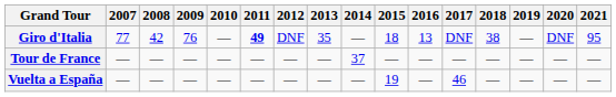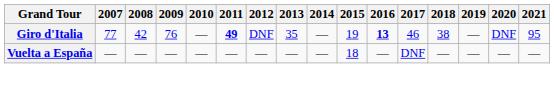Giro d'Italia | 2015: 18 -> 19
Giro d'Italia | 2016: normal -> bold
Giro d'Italia | 2017: DNF -> 46
- row: Tour de France | — | — | — | — | — | — | — | 37 | — | — | — | — | — | — | —
Vuelta a España | 2015: 19 -> 18
Vuelta a España | 2017: 46 -> DNF
